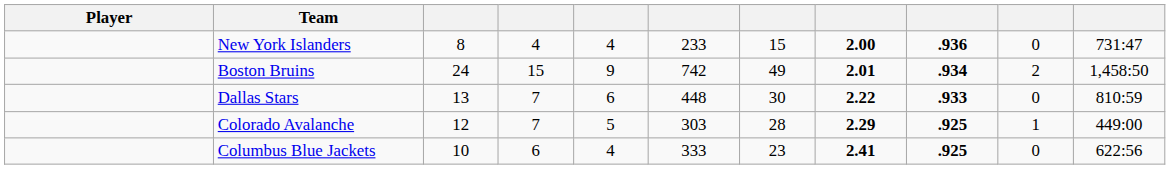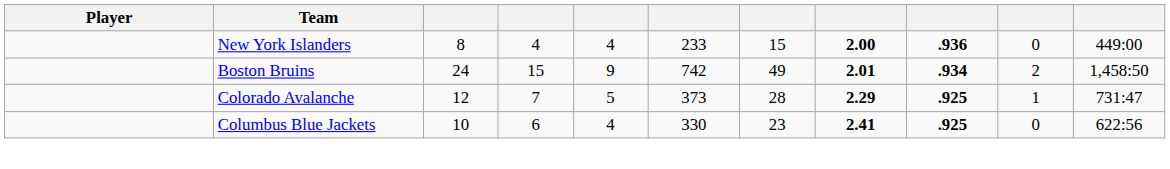New York Islanders | column 11: 731:47 -> 449:00
- row: Dallas Stars | 13 | 7 | 6 | 448 | 30 | 2.22 | .933 | 0 | 810:59
Colorado Avalanche | column 6: 303 -> 373
Colorado Avalanche | column 11: 449:00 -> 731:47
Columbus Blue Jackets | column 6: 333 -> 330
